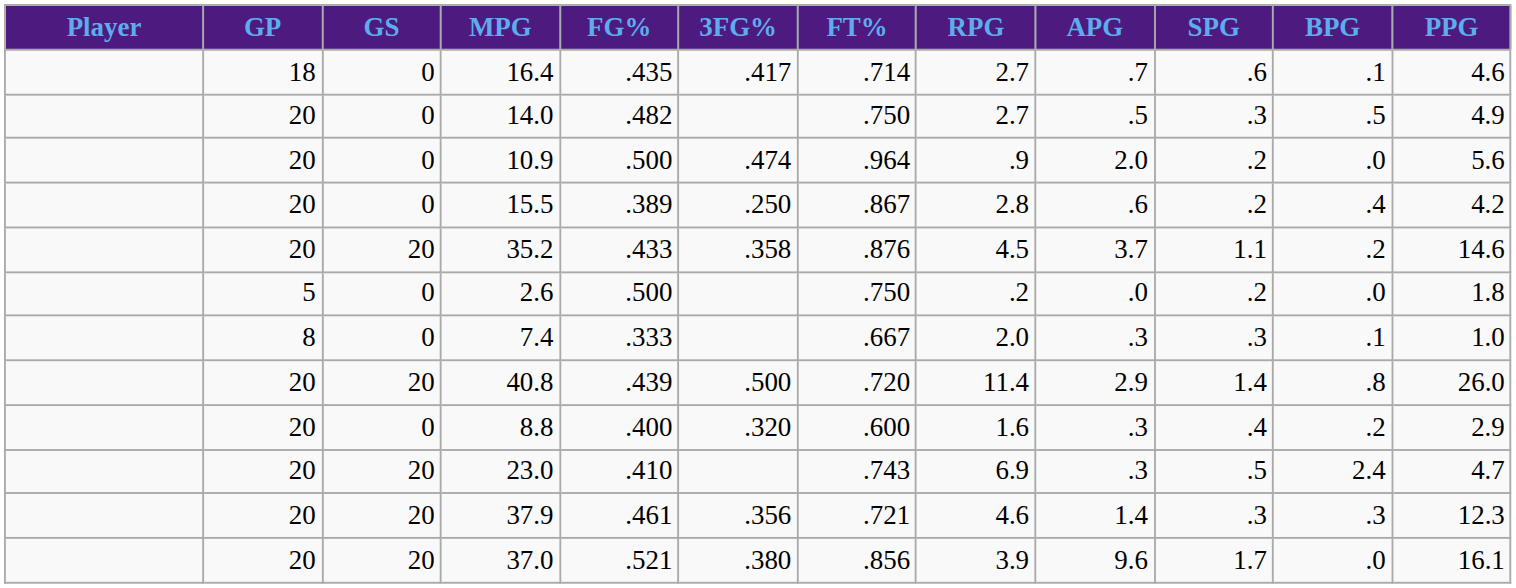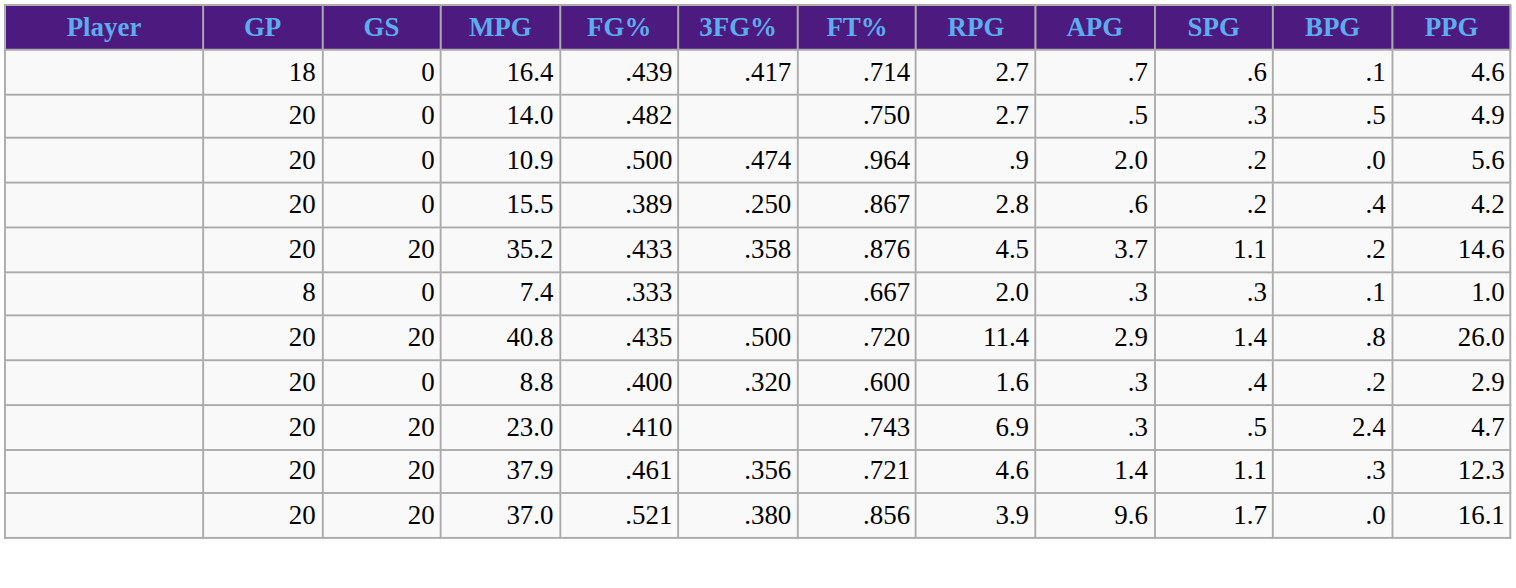16.4 | FG%: .435 -> .439
- row: 5 | 0 | 2.6 | .500 | .750 | .2 | .0 | .2 | .0 | 1.8
40.8 | FG%: .439 -> .435
37.9 | SPG: .3 -> 1.1
